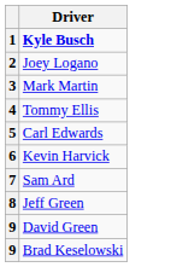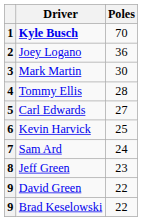+ column: Poles | 70 | 36 | 30 | 28 | 27 | 25 | 24 | 23 | 22 | 22
